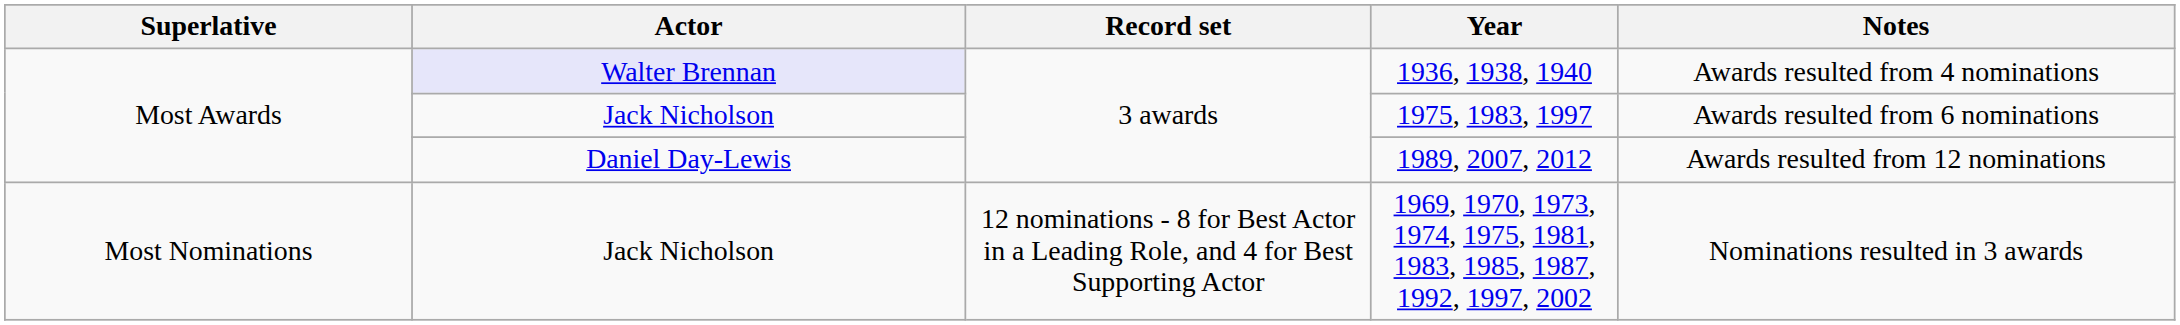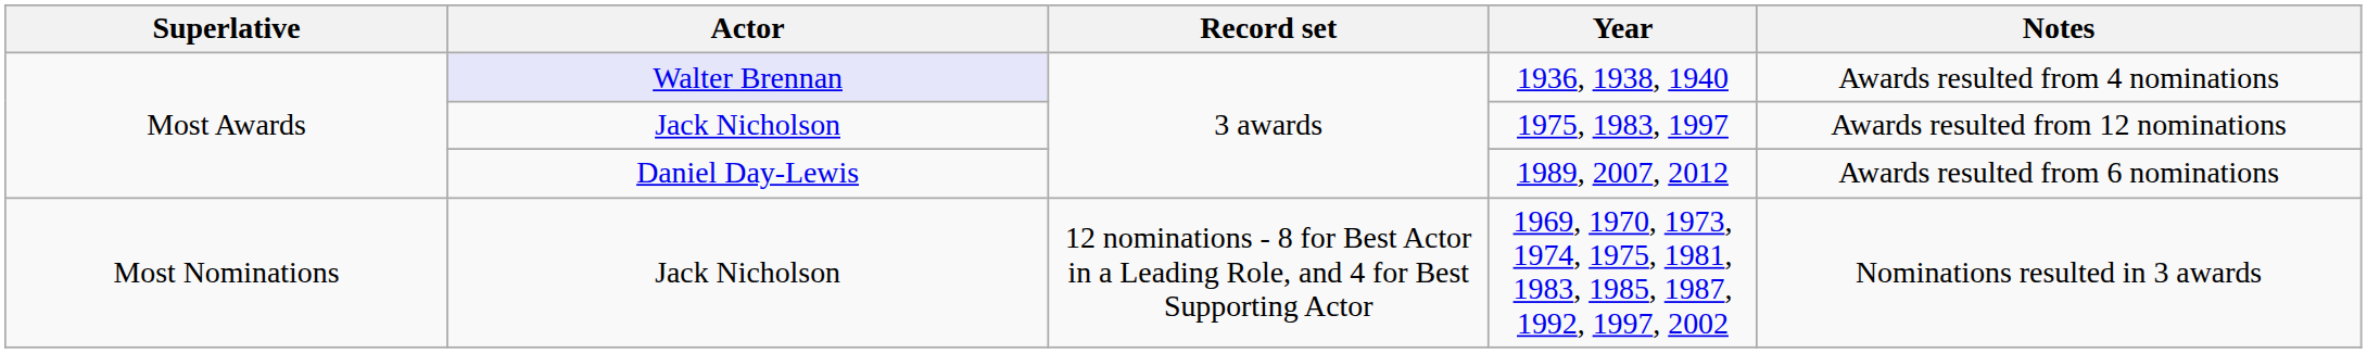1975, 1983, 1997 | Notes: Awards resulted from 6 nominations -> Awards resulted from 12 nominations
1989, 2007, 2012 | Notes: Awards resulted from 12 nominations -> Awards resulted from 6 nominations
